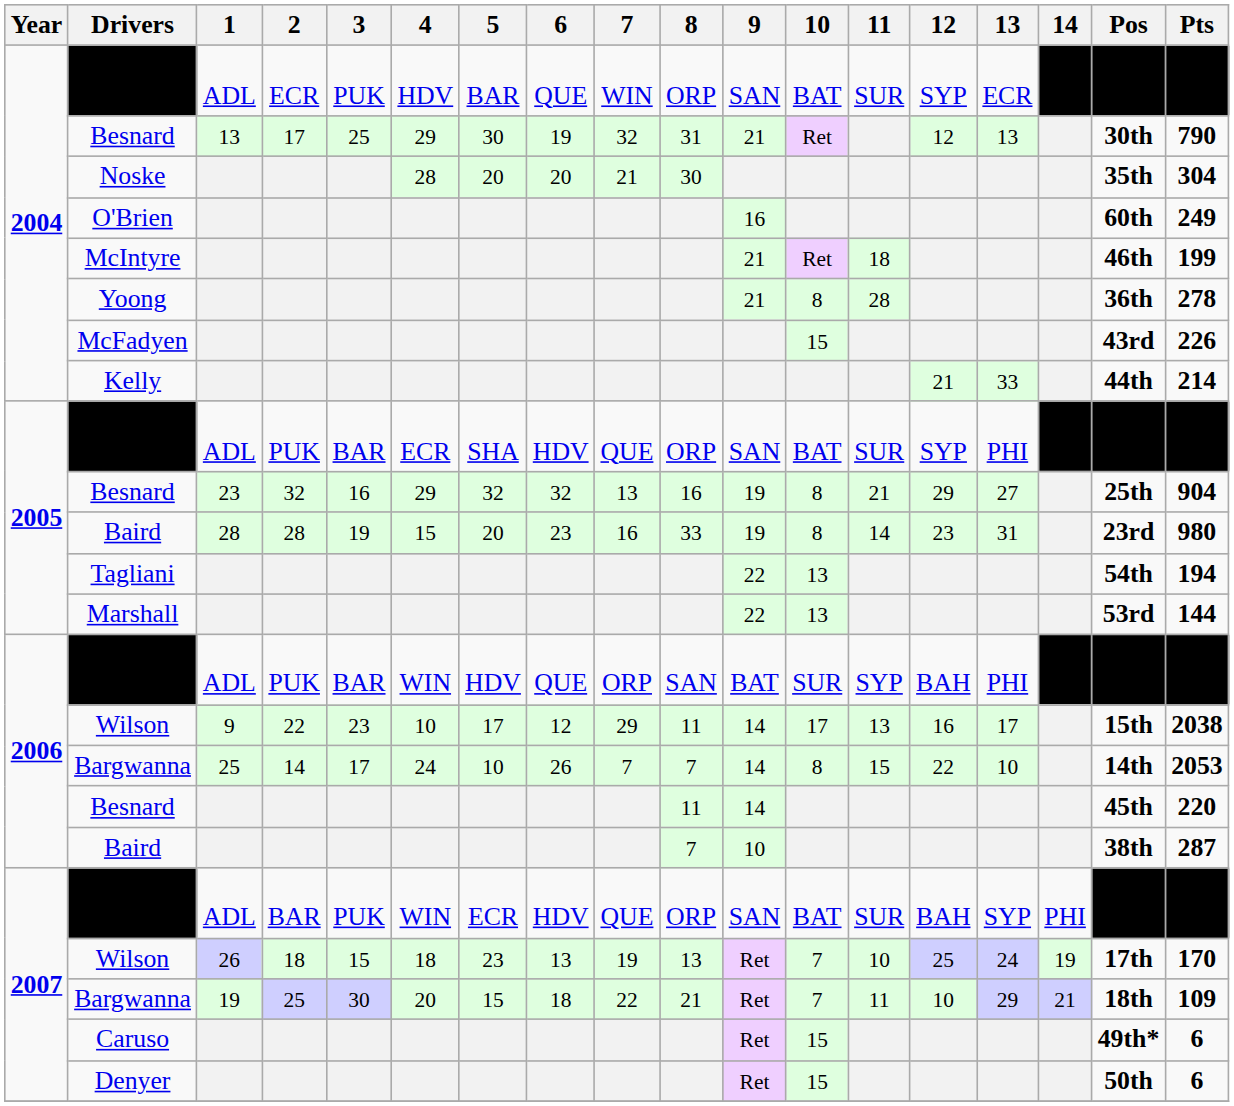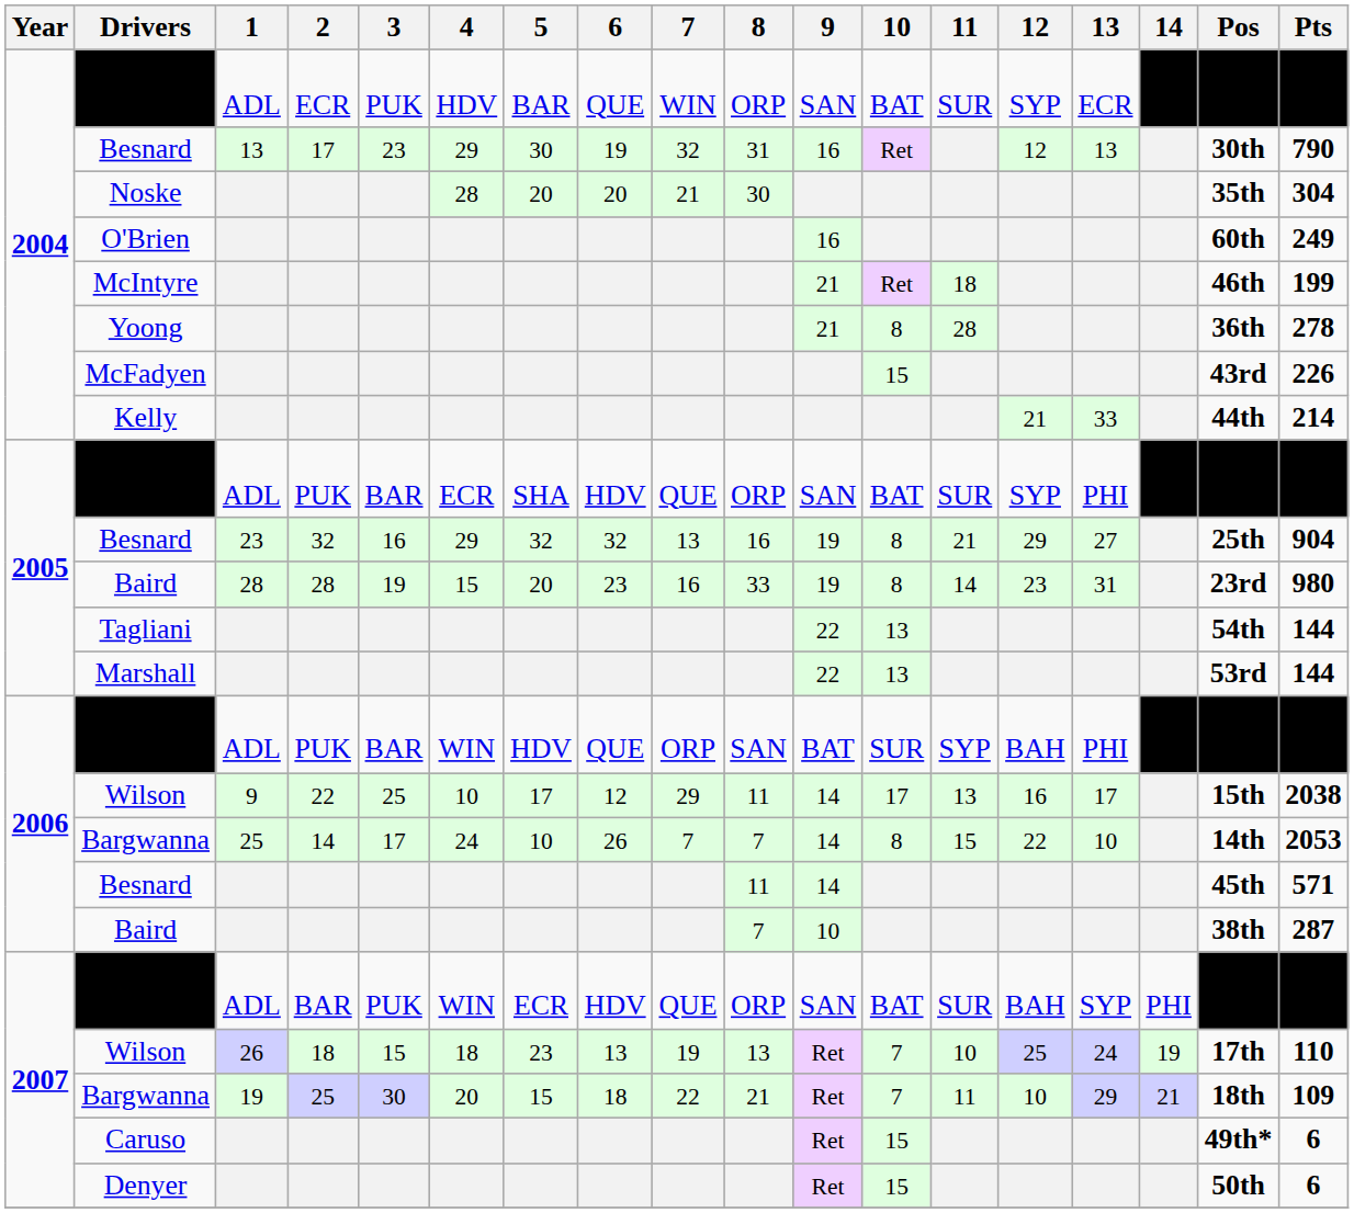2004 / Besnard | 3: 25 -> 23
2004 / Besnard | 9: 21 -> 16
Tagliani | Pts: 194 -> 144
2006 / Wilson | 3: 23 -> 25
2006 / Besnard | Pts: 220 -> 571
2007 / Wilson | Pts: 170 -> 110
